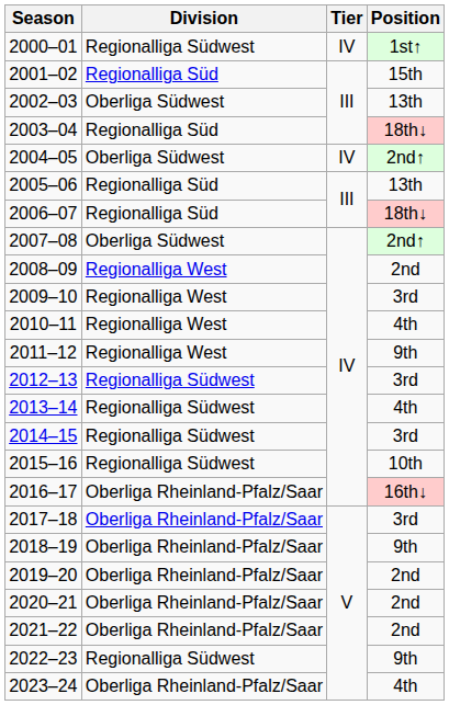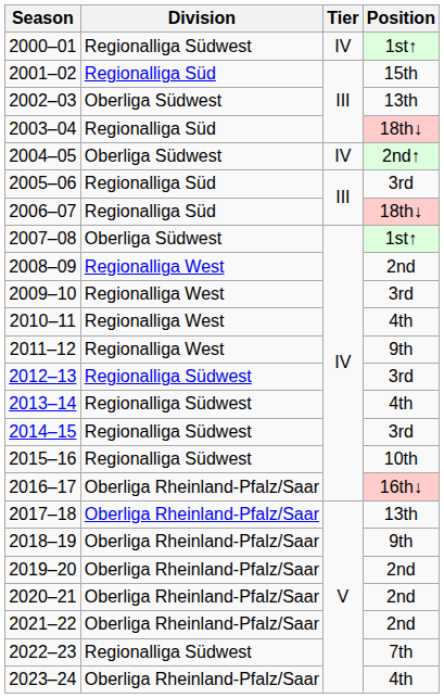2005–06 | Position: 13th -> 3rd
2007–08 | Position: 2nd↑ -> 1st↑
2017–18 | Position: 3rd -> 13th
2022–23 | Position: 9th -> 7th
